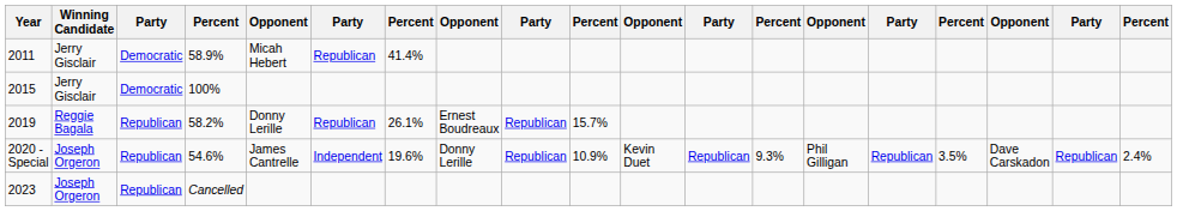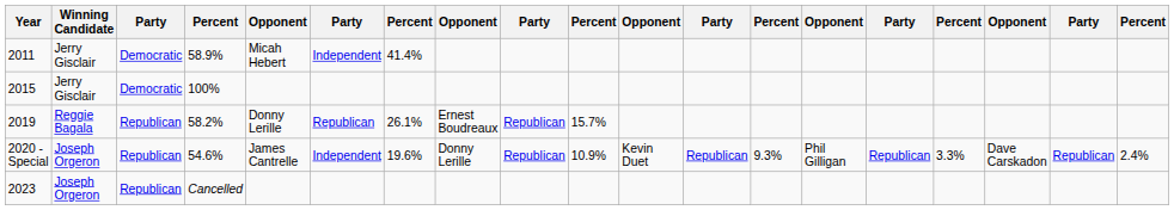2011 | column 6: Republican -> Independent
2020 - Special | column 16: 3.5% -> 3.3%
